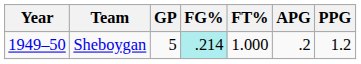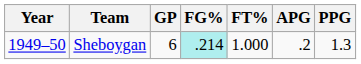Sheboygan | GP: 5 -> 6
Sheboygan | PPG: 1.2 -> 1.3
